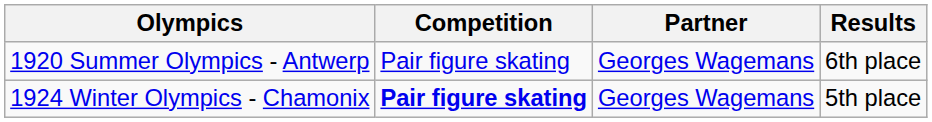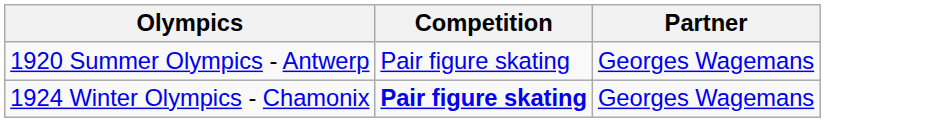- column: Results | 6th place | 5th place
